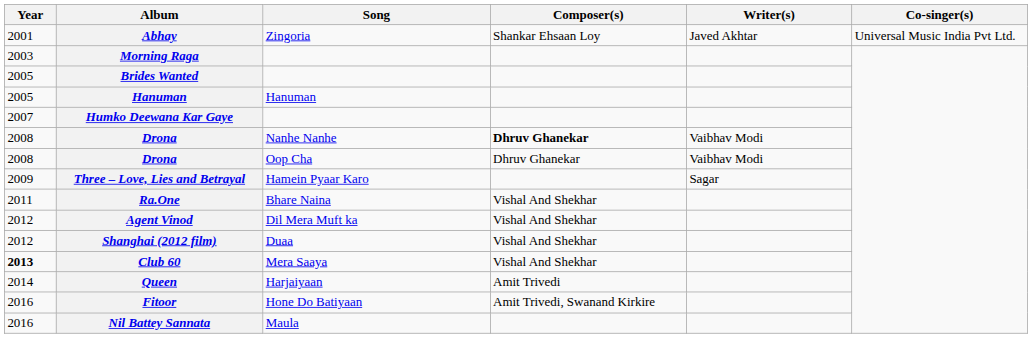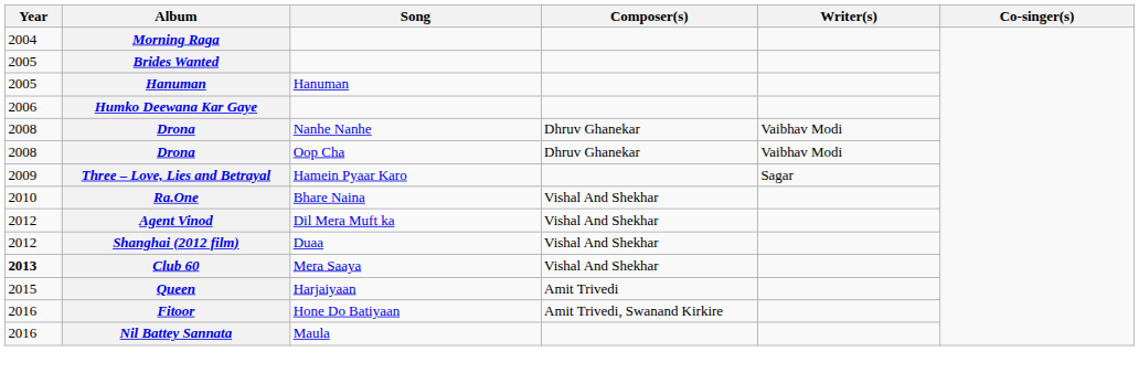- row: 2001 | Abhay | Zingoria | Shankar Ehsaan Loy | Javed Akhtar | Universal Music India Pvt Ltd.
Morning Raga | Year: 2003 -> 2004
Humko Deewana Kar Gaye | Year: 2007 -> 2006
Drona / Nanhe Nanhe | Composer(s): bold -> normal
Ra.One | Year: 2011 -> 2010
Queen | Year: 2014 -> 2015
